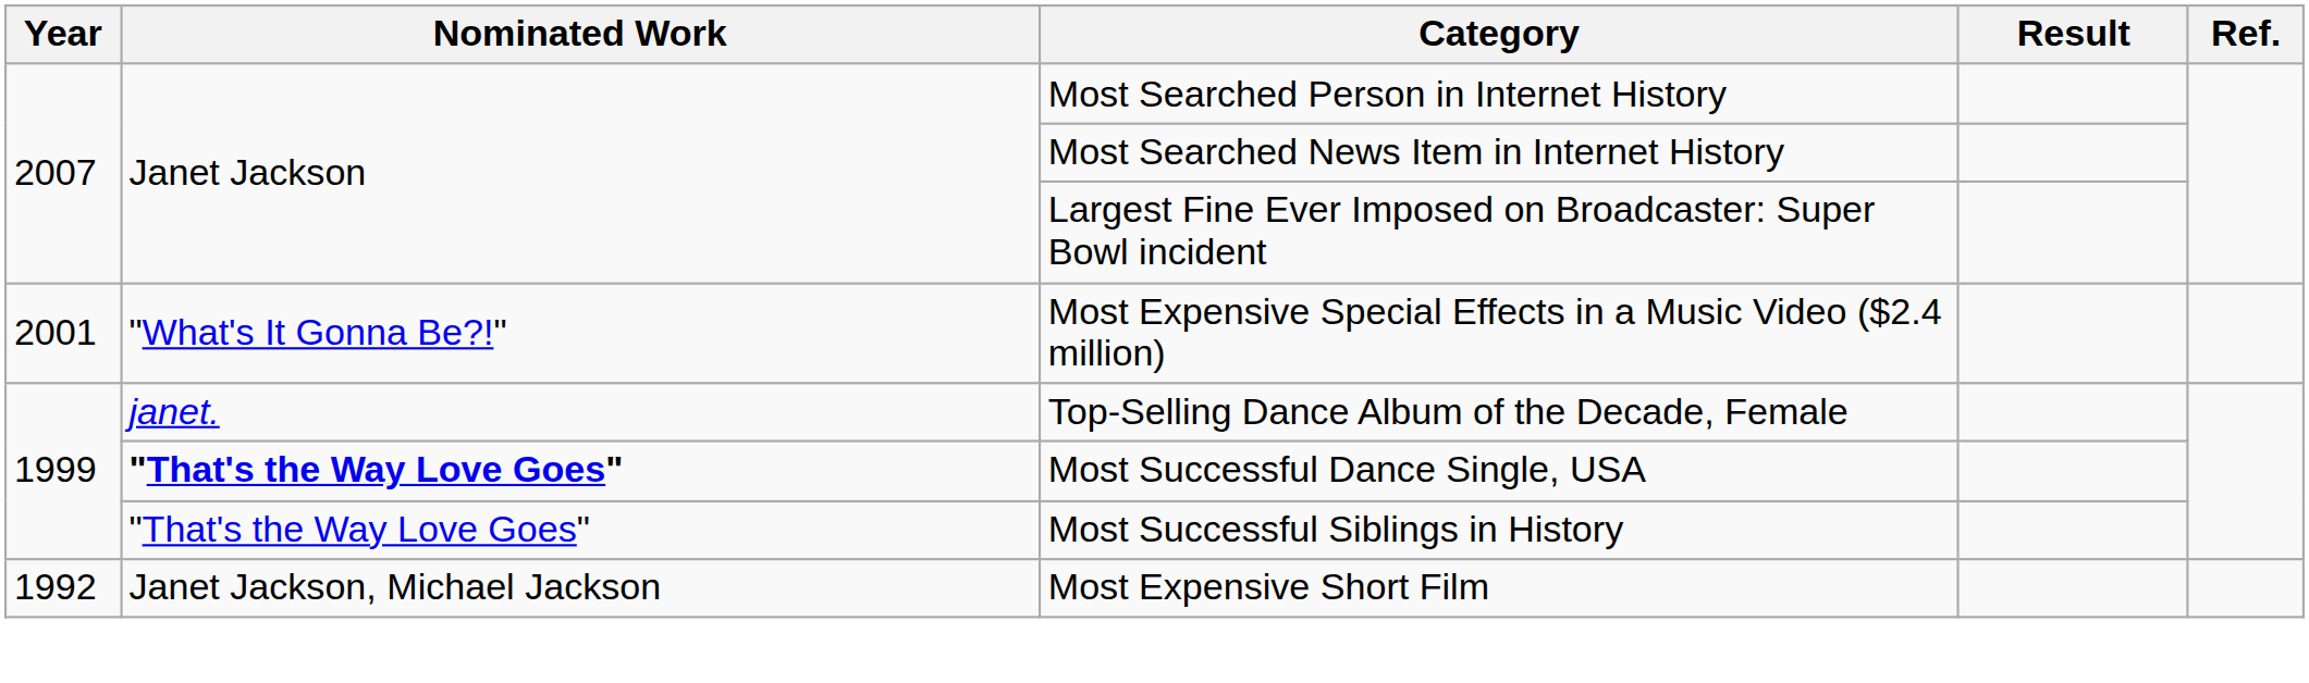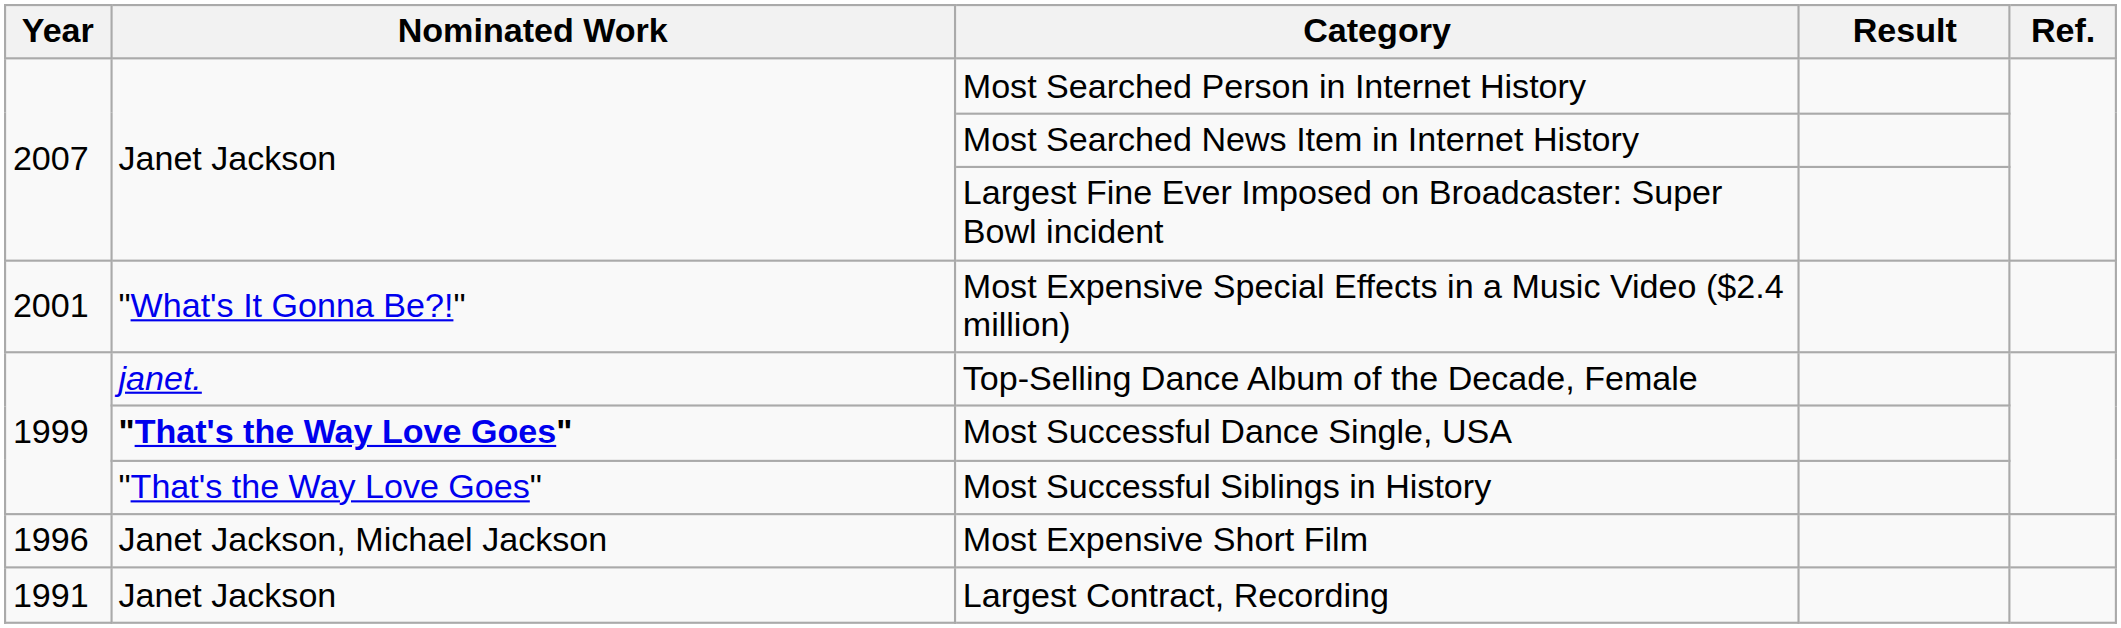Most Expensive Short Film | Year: 1992 -> 1996
+ row: 1991 | Janet Jackson | Largest Contract, Recording
